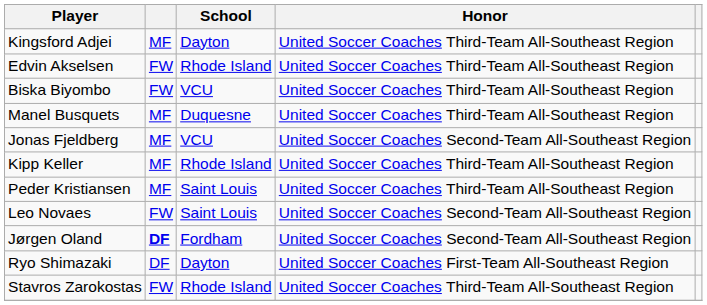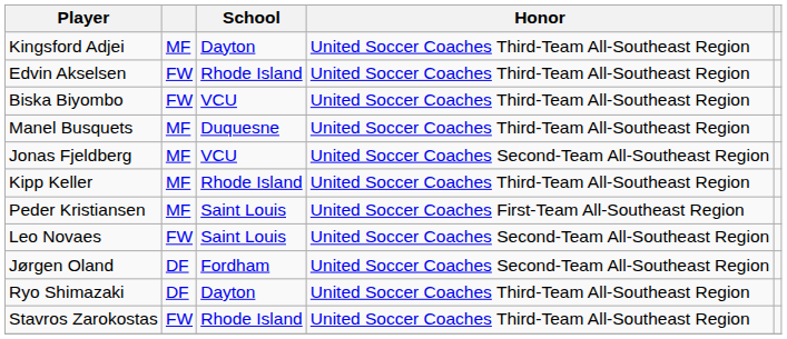Peder Kristiansen | Honor: United Soccer Coaches Third-Team All-Southeast Region -> United Soccer Coaches First-Team All-Southeast Region
Jørgen Oland | column 2: bold -> normal
Ryo Shimazaki | Honor: United Soccer Coaches First-Team All-Southeast Region -> United Soccer Coaches Third-Team All-Southeast Region
